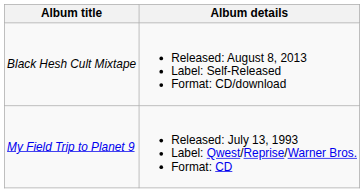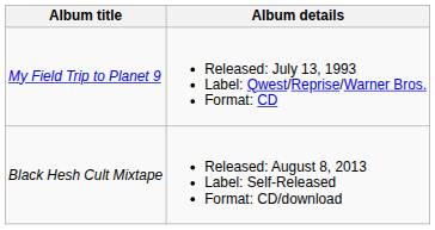rows swapped: My Field Trip to Planet 9 <-> Black Hesh Cult Mixtape
